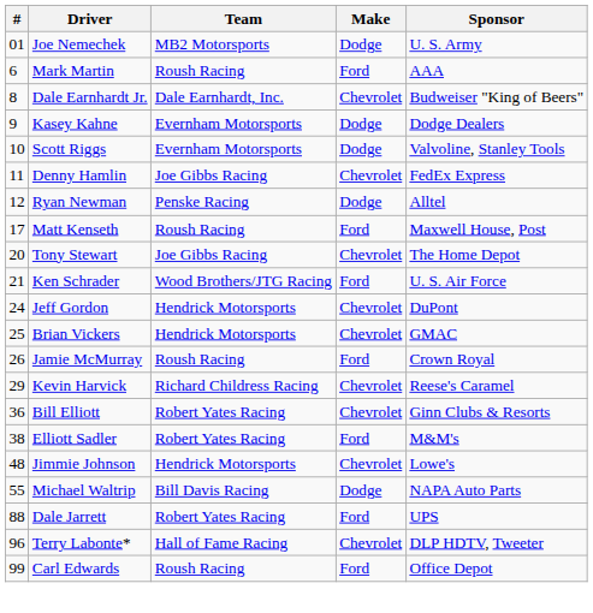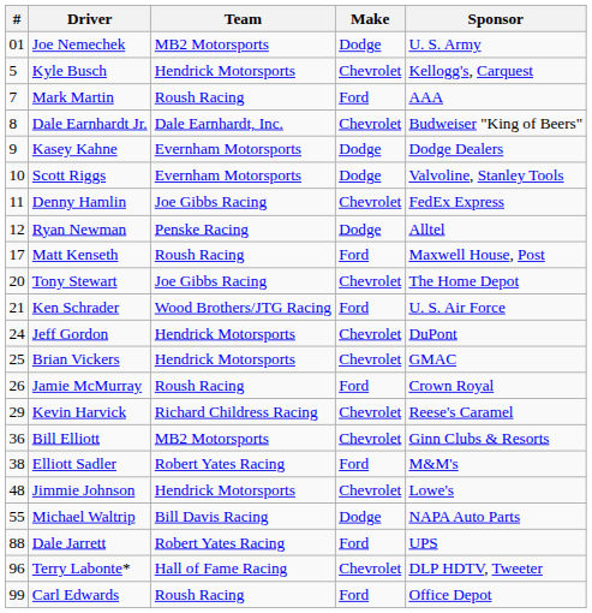+ row: 5 | Kyle Busch | Hendrick Motorsports | Chevrolet | Kellogg's, Carquest
Mark Martin | #: 6 -> 7
Bill Elliott | Team: Robert Yates Racing -> MB2 Motorsports
